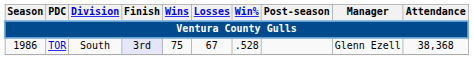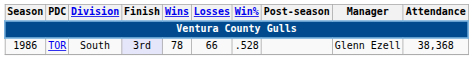1986 | Wins: 75 -> 78
1986 | Losses: 67 -> 66
